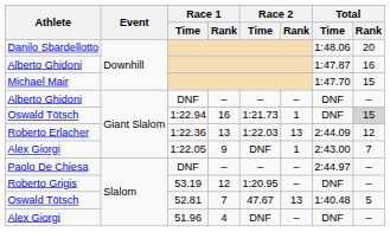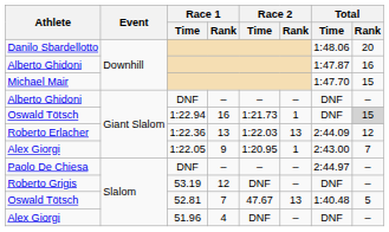Alex Giorgi / 1:22.05 | Race 2 / Time: DNF -> 1:20.95
Roberto Grigis | Race 2 / Time: 1:20.95 -> DNF
